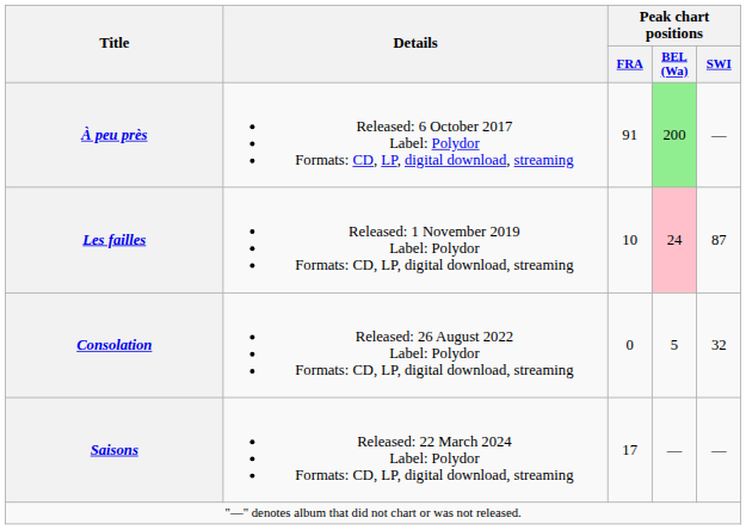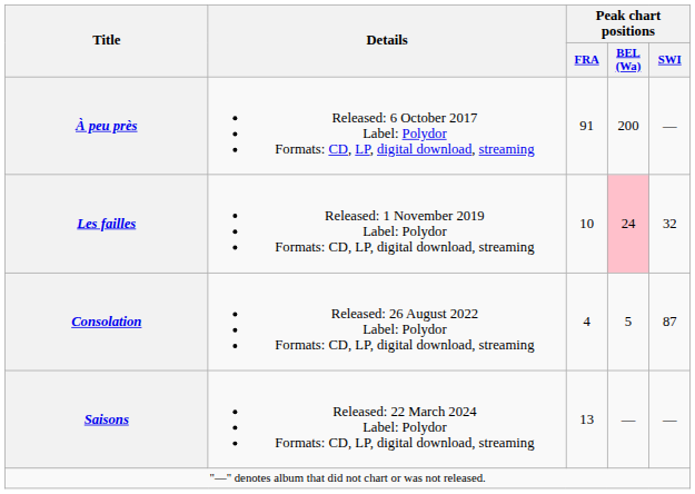À peu près | Peak chart positions / BEL (Wa): lightgreen background -> no background
Les failles | Peak chart positions / SWI: 87 -> 32
Consolation | Peak chart positions / FRA: 0 -> 4
Consolation | Peak chart positions / SWI: 32 -> 87
Saisons | Peak chart positions / FRA: 17 -> 13
